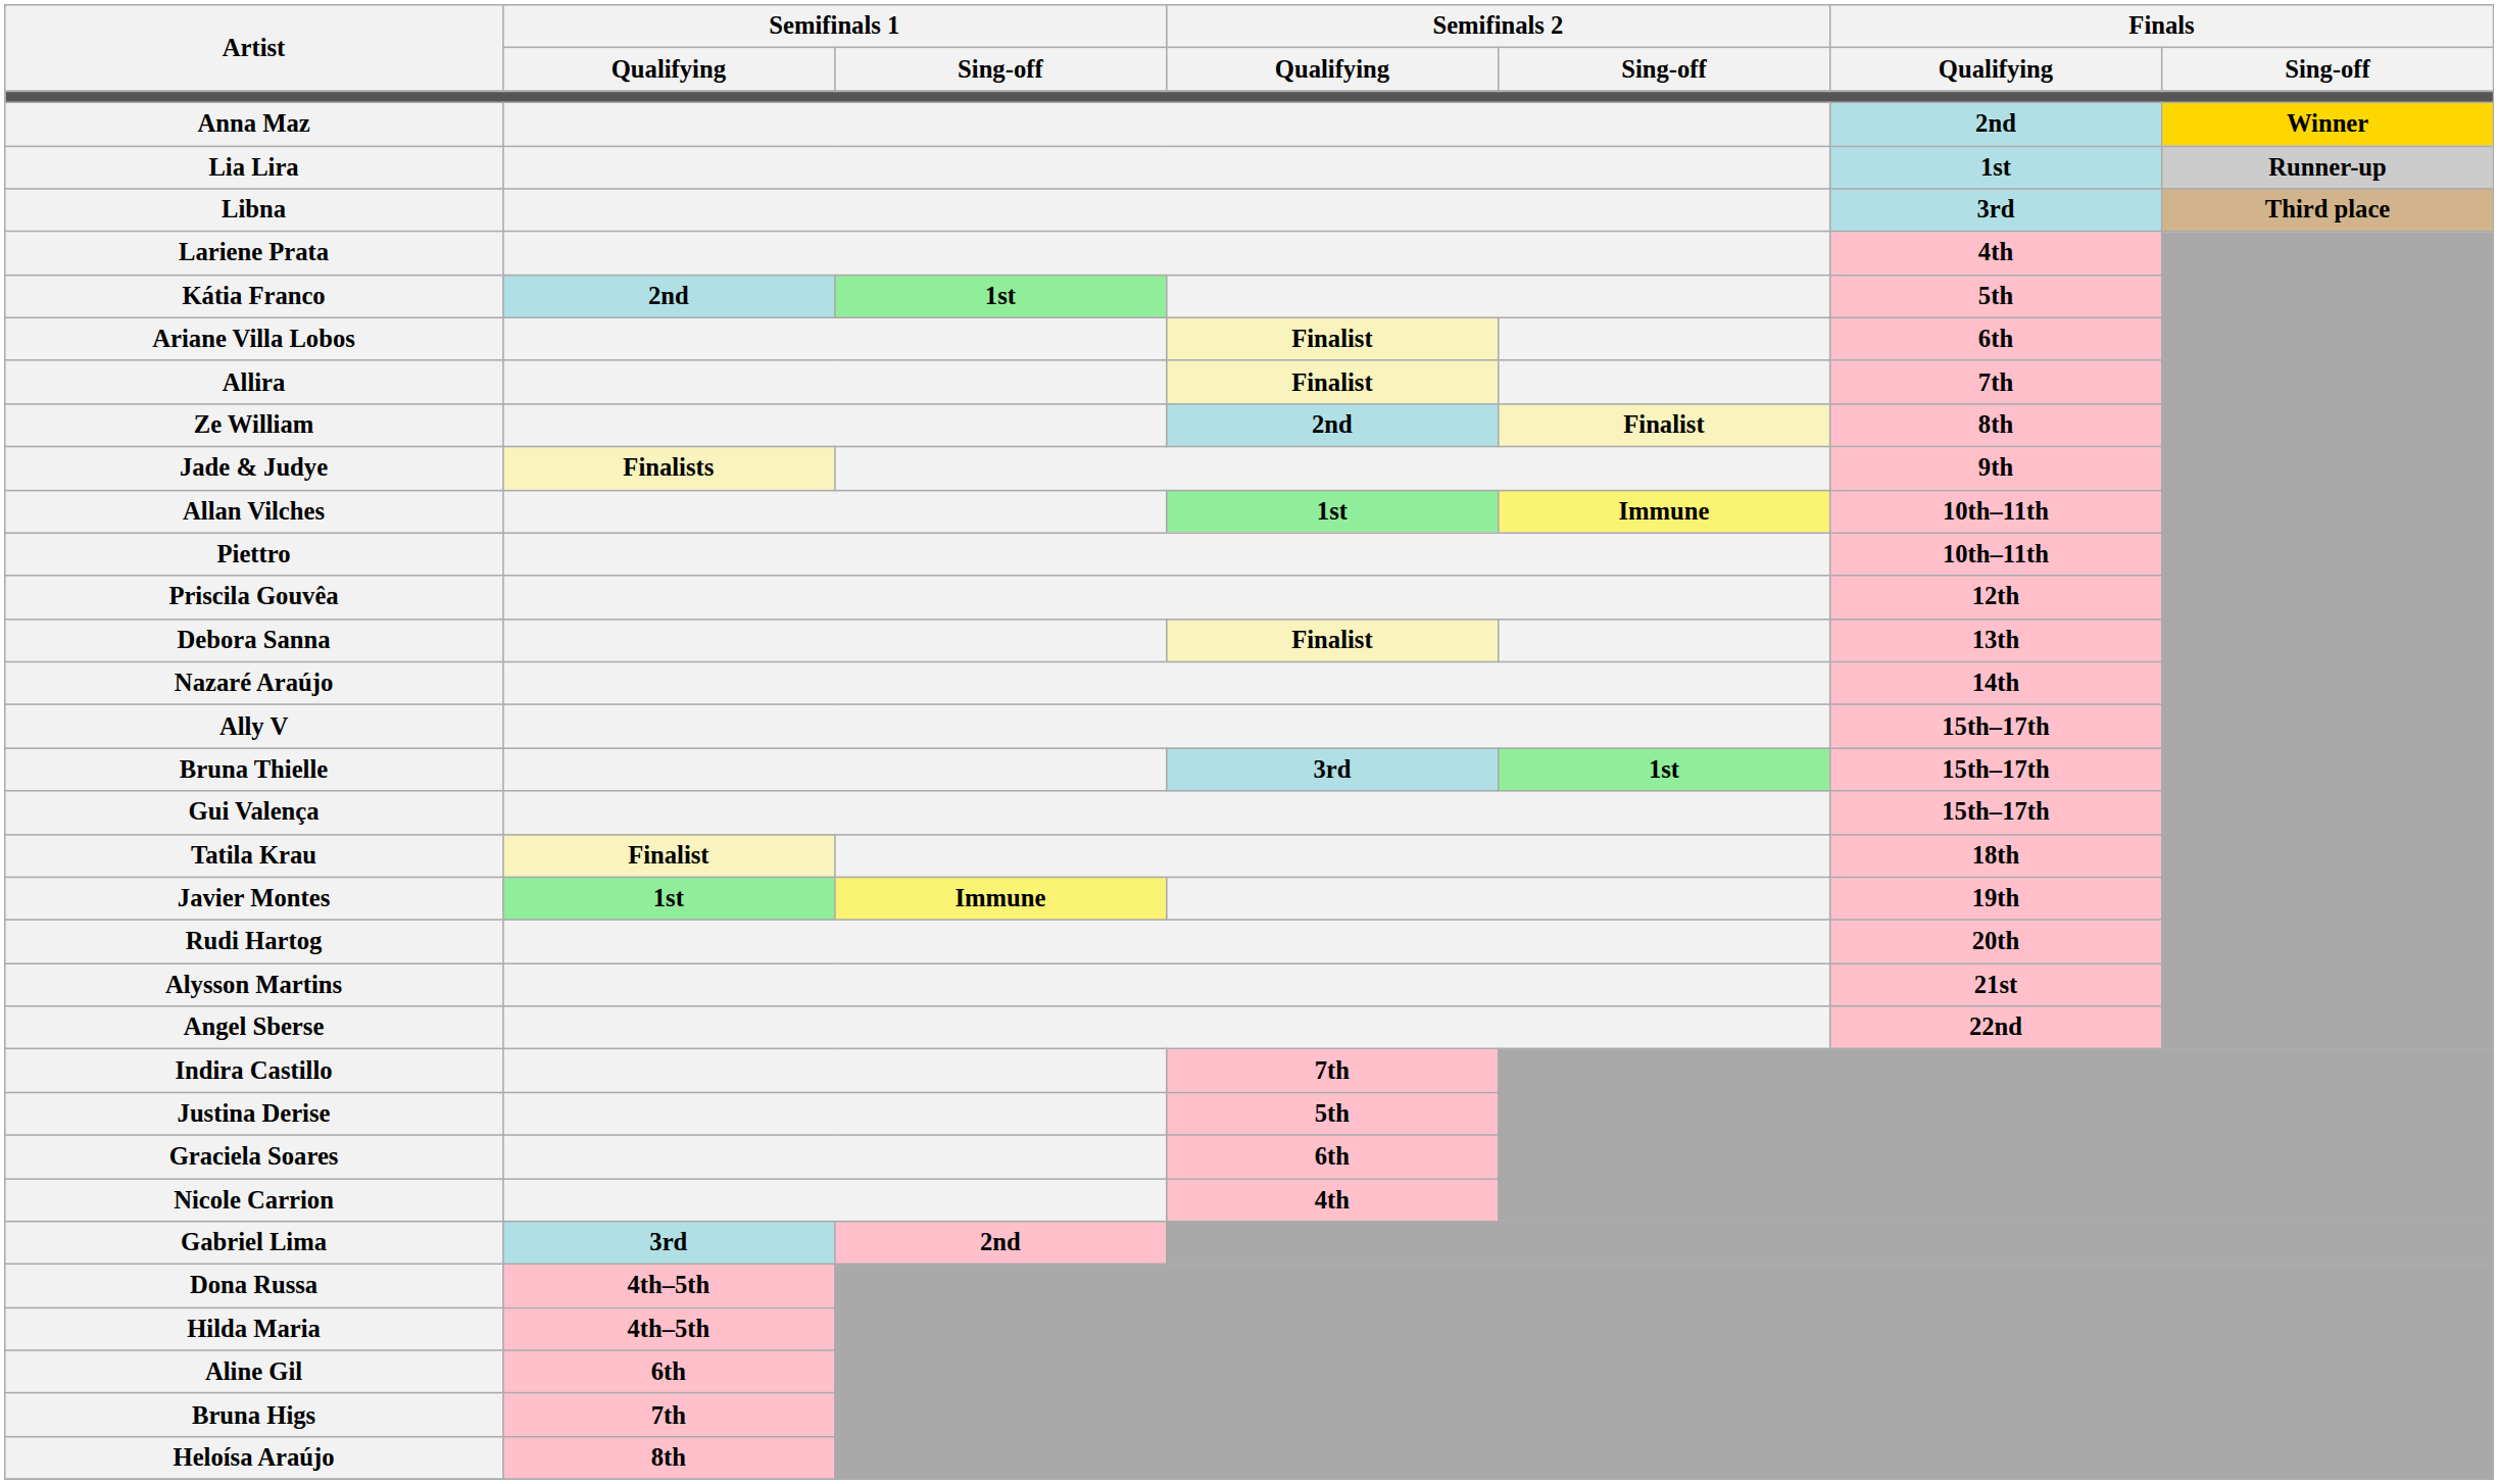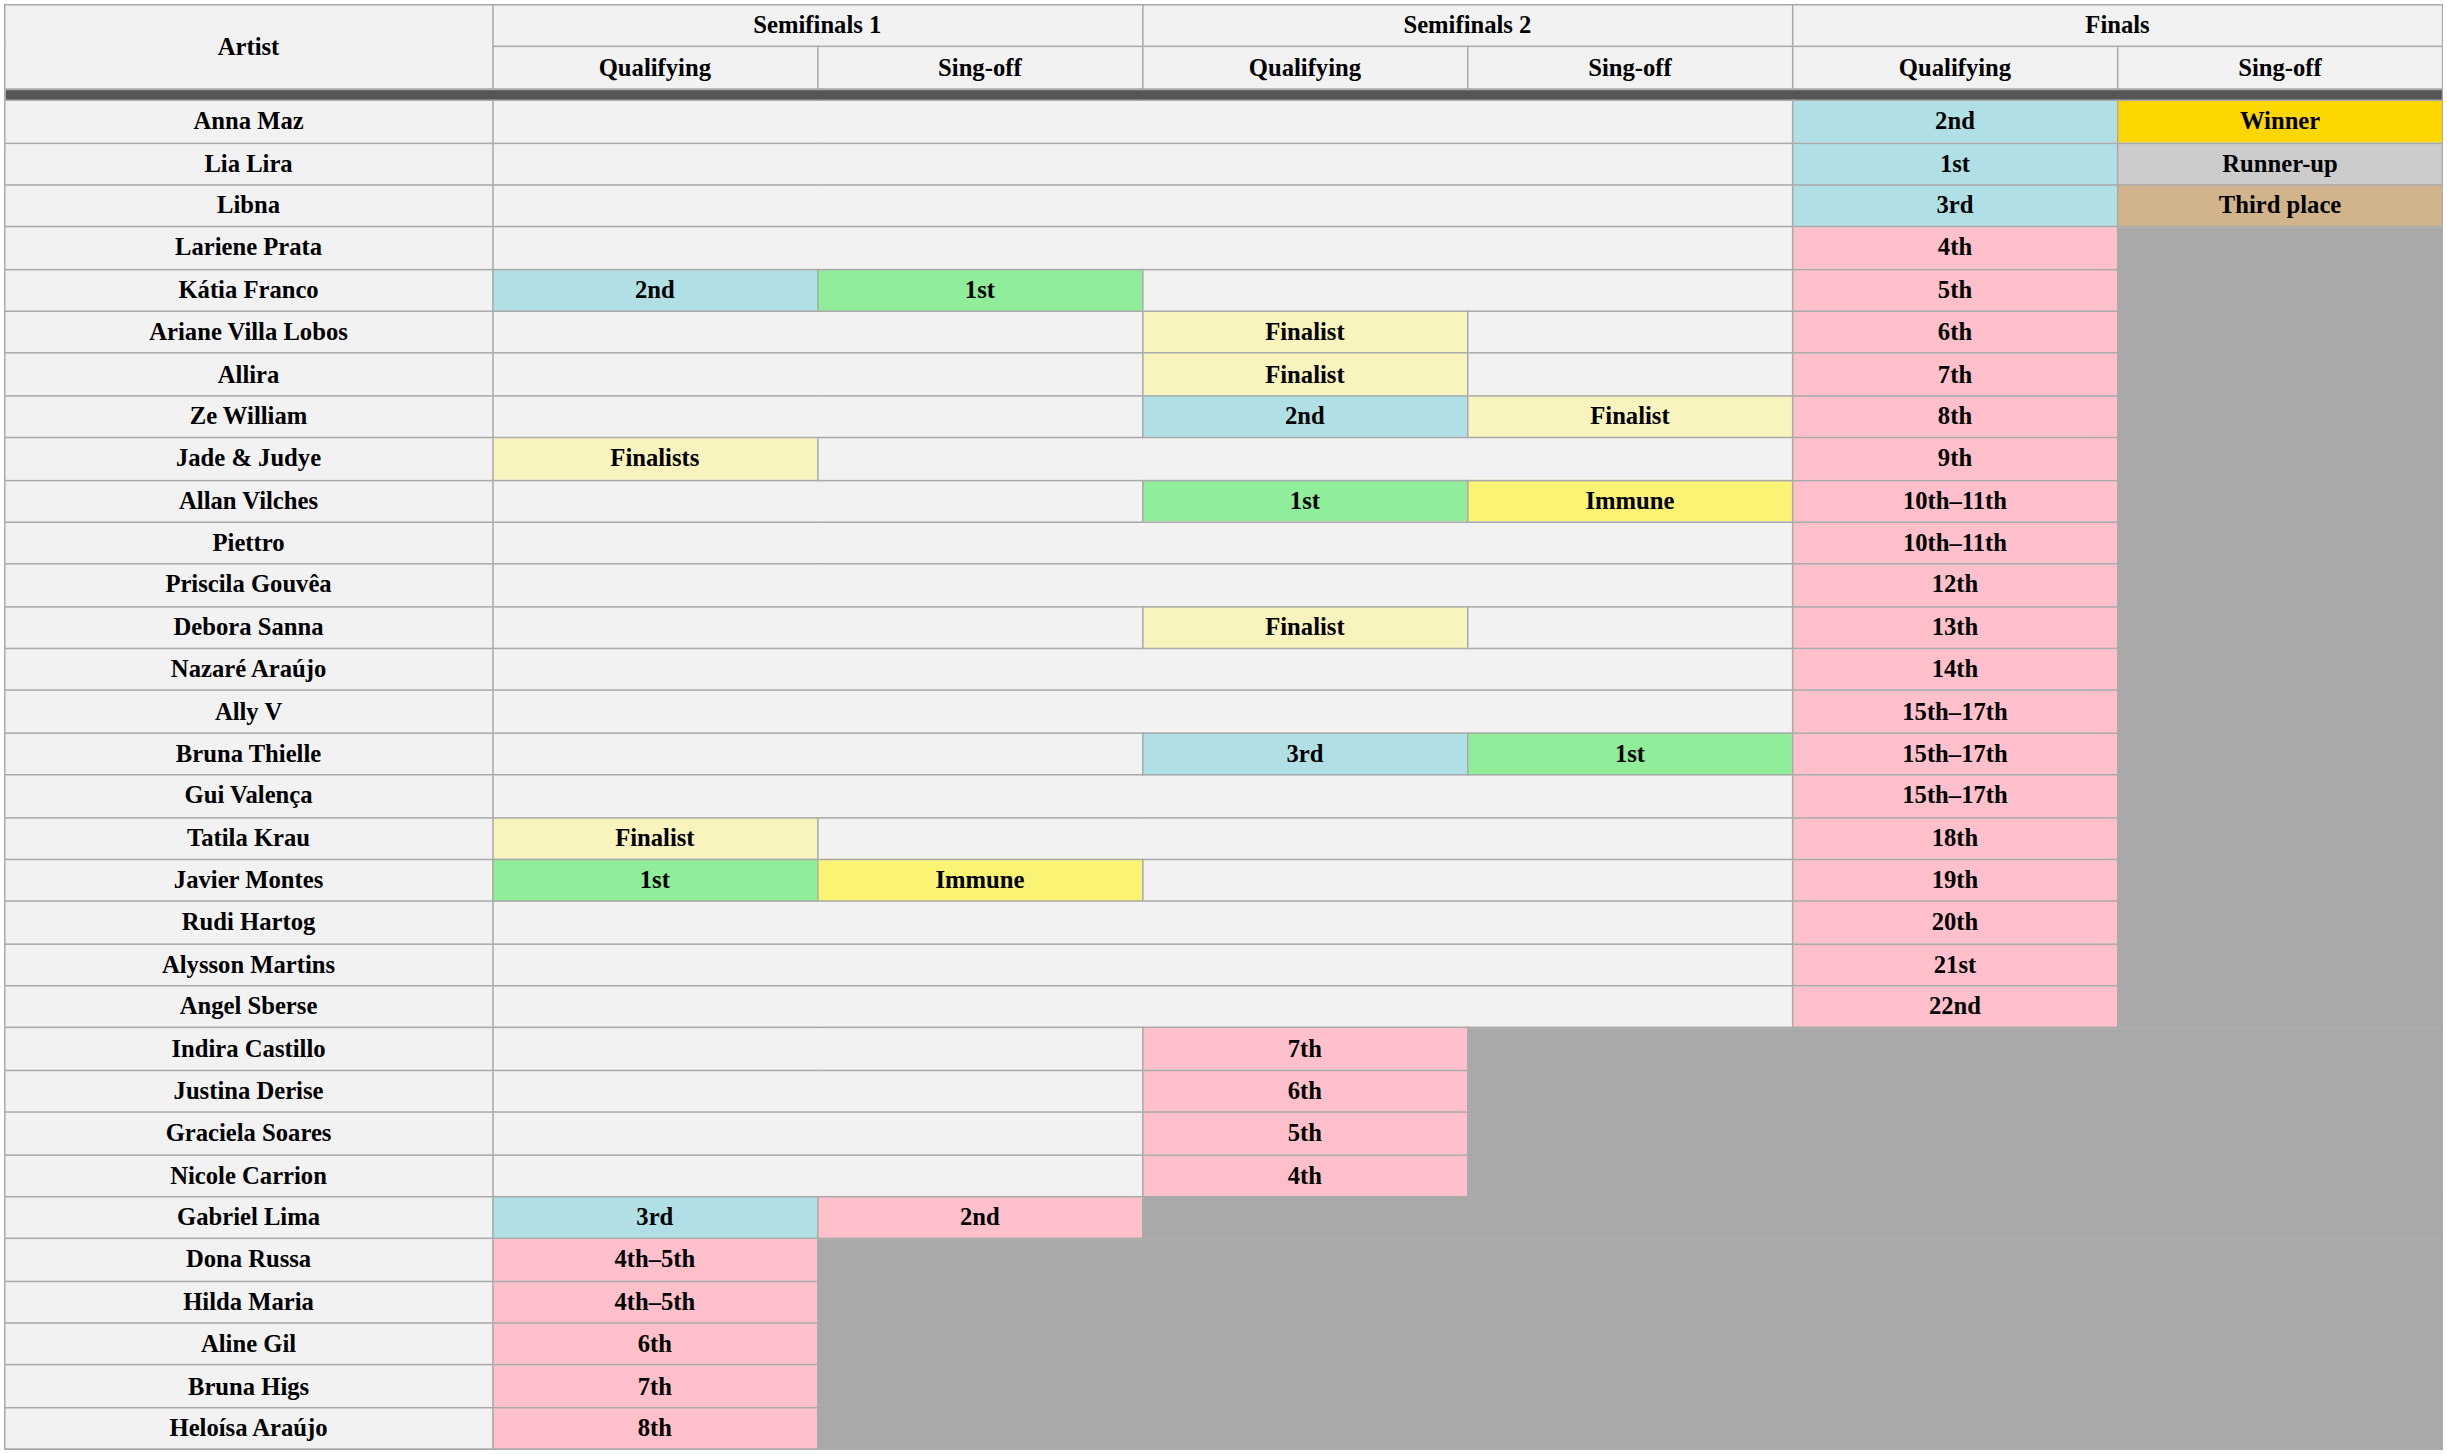Justina Derise | Semifinals 2 / Qualifying: 5th -> 6th
Graciela Soares | Semifinals 2 / Qualifying: 6th -> 5th
